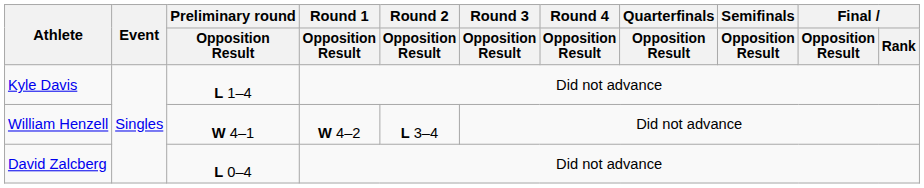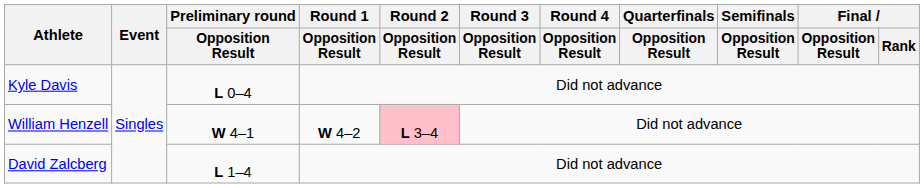Kyle Davis | Preliminary round / Opposition Result: L 1–4 -> L 0–4
William Henzell | Round 2 / Opposition Result: no background -> pink background
David Zalcberg | Preliminary round / Opposition Result: L 0–4 -> L 1–4
